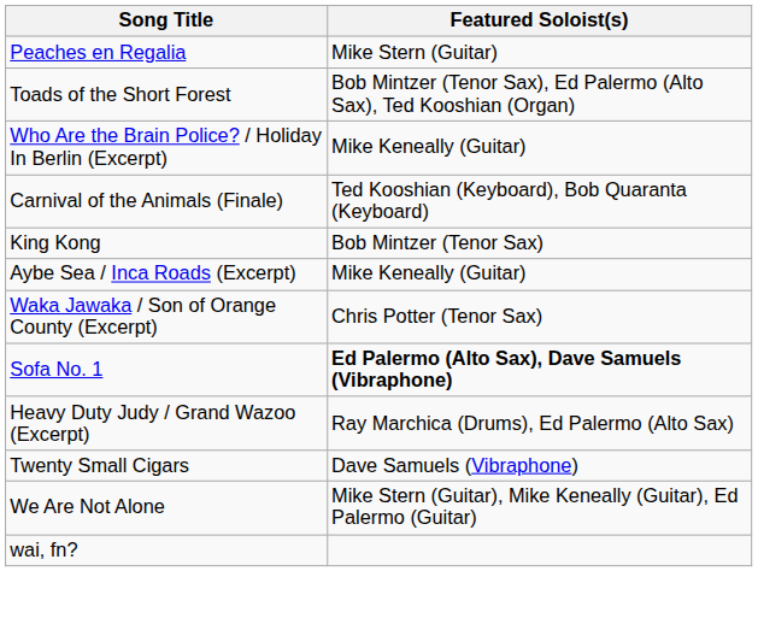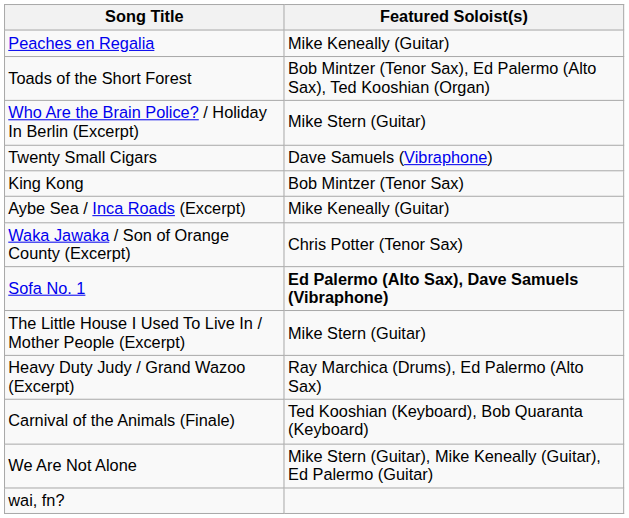Peaches en Regalia | Featured Soloist(s): Mike Stern (Guitar) -> Mike Keneally (Guitar)
Who Are the Brain Police? / Holiday In Berlin (Excerpt) | Featured Soloist(s): Mike Keneally (Guitar) -> Mike Stern (Guitar)
rows swapped: Twenty Small Cigars <-> Carnival of the Animals (Finale)
+ row: The Little House I Used To Live In / Mother People (Excerpt) | Mike Stern (Guitar)
